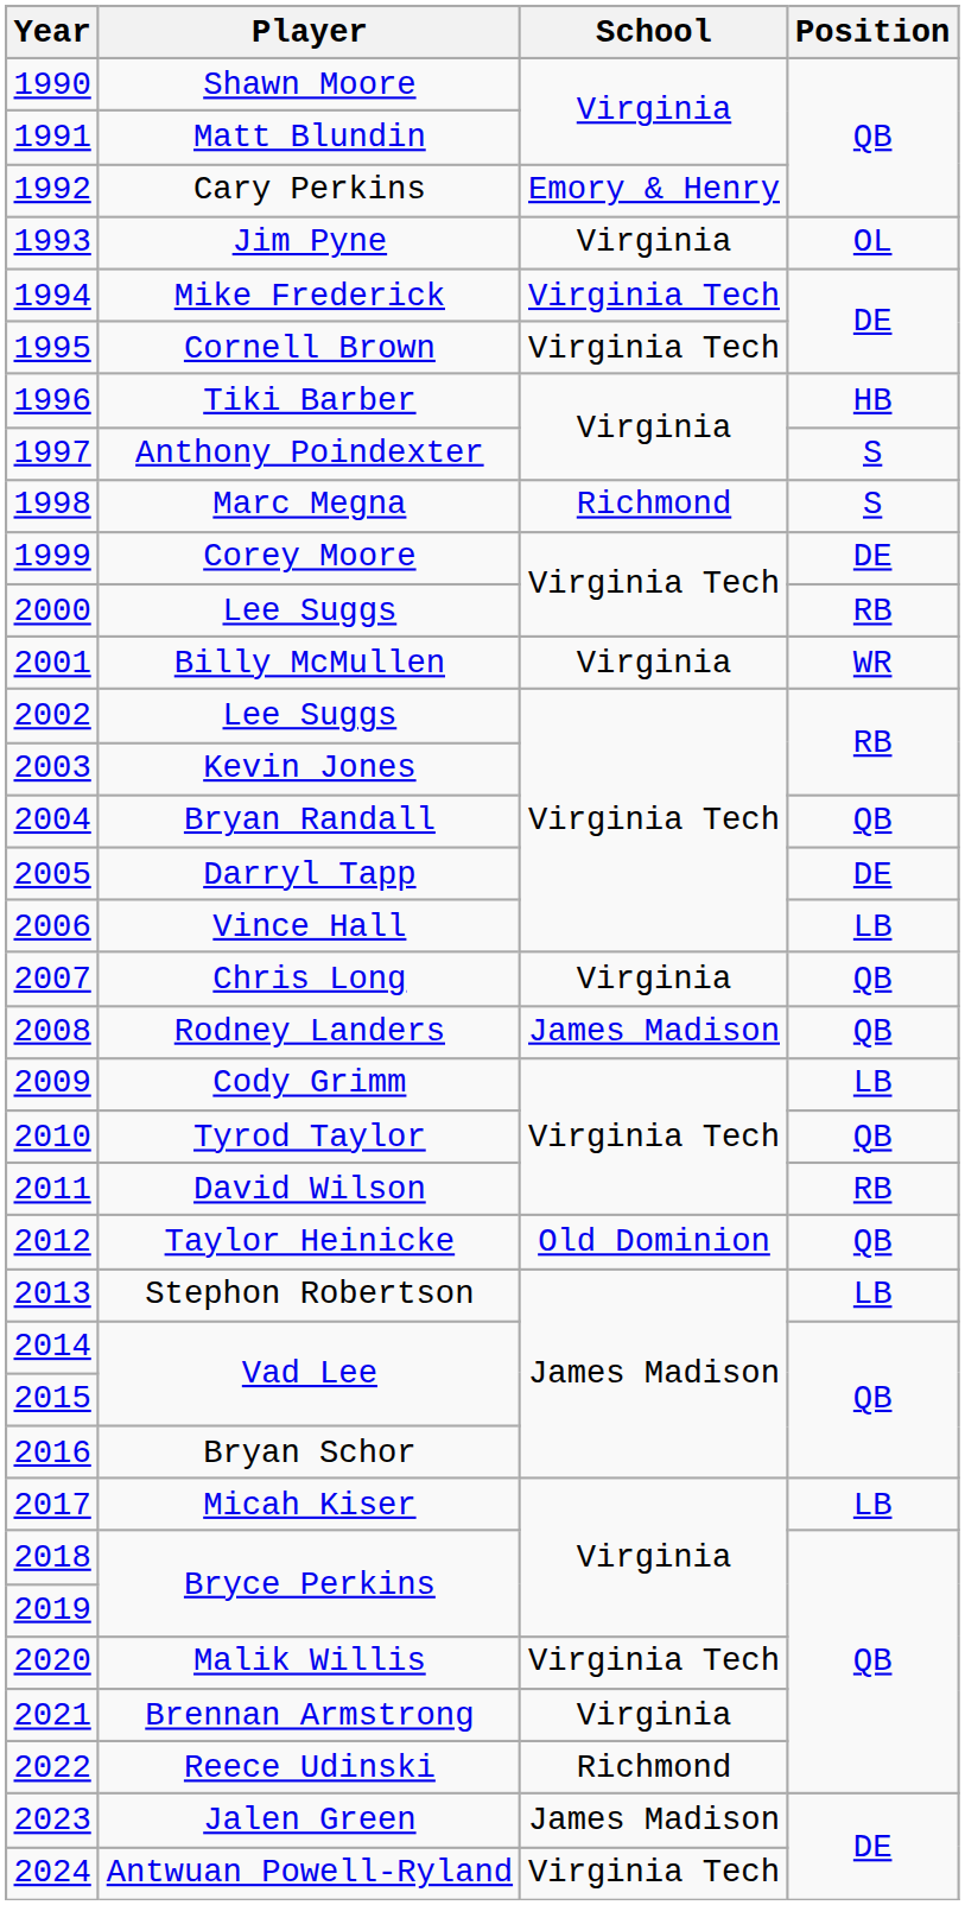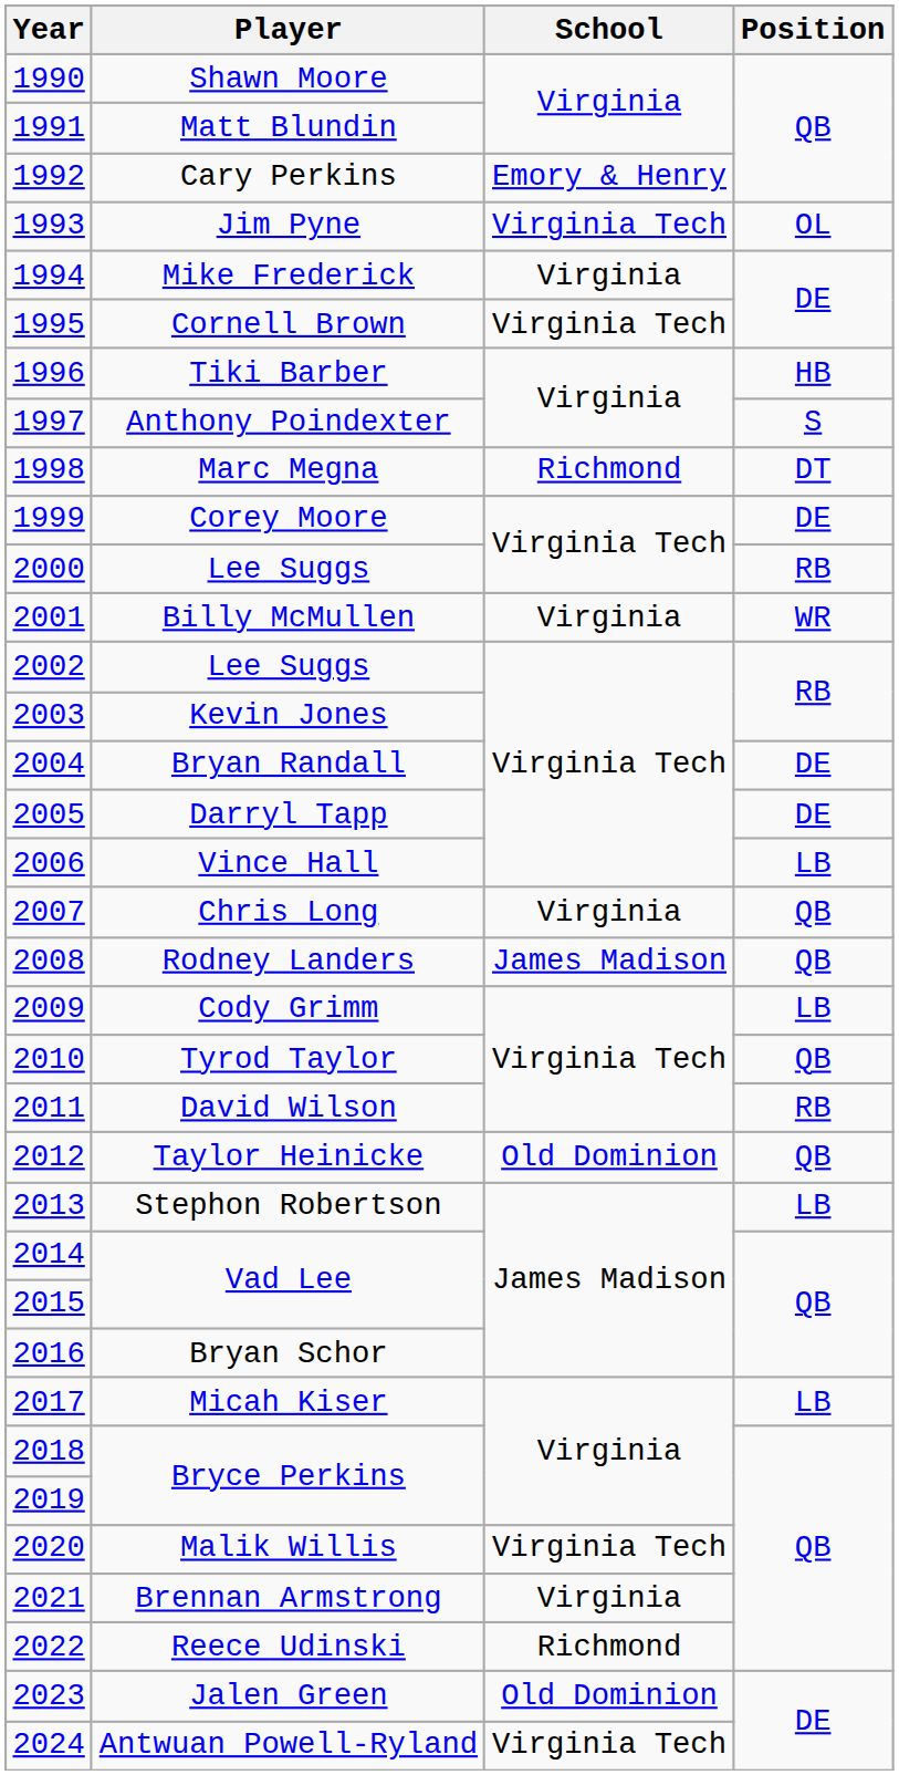Jim Pyne | School: Virginia -> Virginia Tech
Mike Frederick | School: Virginia Tech -> Virginia
Marc Megna | Position: S -> DT
Bryan Randall | Position: QB -> DE
Jalen Green | School: James Madison -> Old Dominion
